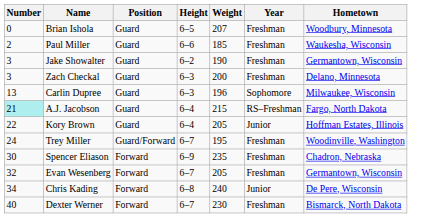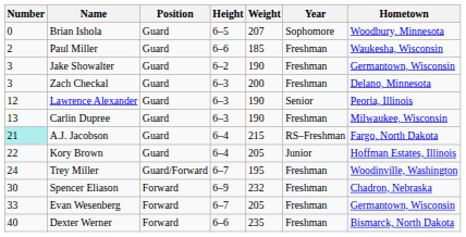Brian Ishola | Year: Freshman -> Sophomore
+ row: 12 | Lawrence Alexander | Guard | 6–3 | 190 | Senior | Peoria, Illinois
Carlin Dupree | Weight: 196 -> 190
Carlin Dupree | Year: Sophomore -> Freshman
Spencer Eliason | Weight: 235 -> 232
Evan Wesenberg | Number: 32 -> 33
- row: 34 | Chris Kading | Forward | 6–8 | 240 | Junior | De Pere, Wisconsin
Dexter Werner | Height: 6–7 -> 6–6
Dexter Werner | Weight: 230 -> 235
